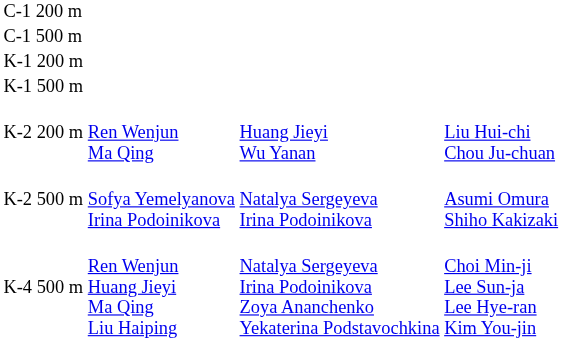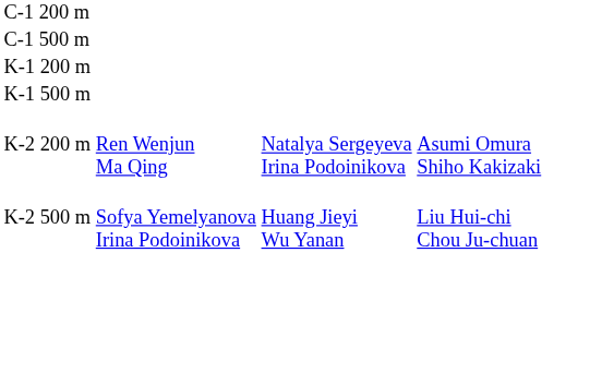K-2 200 m | column 3: Huang Jieyi Wu Yanan -> Natalya Sergeyeva Irina Podoinikova
K-2 200 m | column 4: Liu Hui-chi Chou Ju-chuan -> Asumi Omura Shiho Kakizaki
K-2 500 m | column 3: Natalya Sergeyeva Irina Podoinikova -> Huang Jieyi Wu Yanan
K-2 500 m | column 4: Asumi Omura Shiho Kakizaki -> Liu Hui-chi Chou Ju-chuan
- row: K-4 500 m | Ren Wenjun Huang Jieyi Ma Qing Liu Haiping | Natalya Sergeyeva Irina Podoinikova Zoya Ananchenko Yekaterina Podstavochkina | Choi Min-ji Lee Sun-ja Lee Hye-ran Kim You-jin
